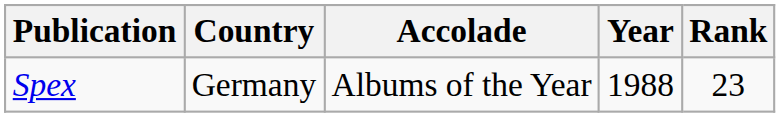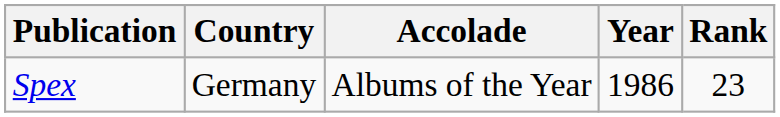Spex | Year: 1988 -> 1986
